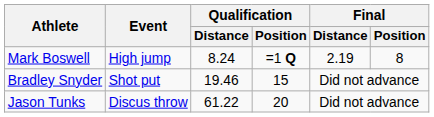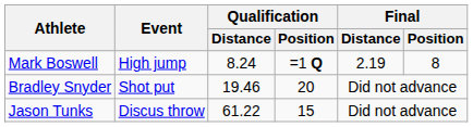Bradley Snyder | Qualification / Position: 15 -> 20
Jason Tunks | Qualification / Position: 20 -> 15
